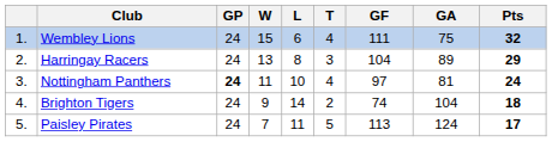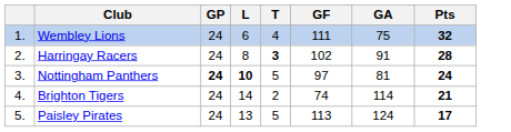- column: W | 15 | 13 | 11 | 9 | 7
Harringay Racers | T: normal -> bold
Harringay Racers | GF: 104 -> 102
Harringay Racers | GA: 89 -> 91
Harringay Racers | Pts: 29 -> 28
Nottingham Panthers | L: normal -> bold
Nottingham Panthers | T: 4 -> 5
Brighton Tigers | GA: 104 -> 114
Brighton Tigers | Pts: 18 -> 21
Paisley Pirates | L: 11 -> 13
